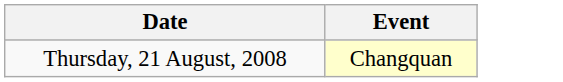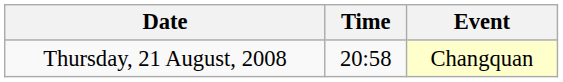+ column: Time | 20:58
